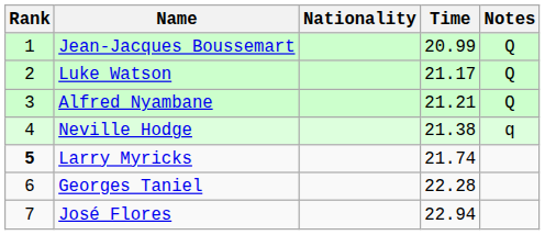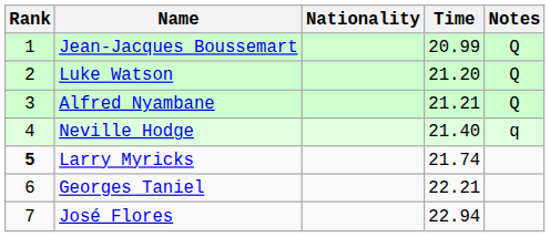Luke Watson | Time: 21.17 -> 21.20
Neville Hodge | Time: 21.38 -> 21.40
Georges Taniel | Time: 22.28 -> 22.21
